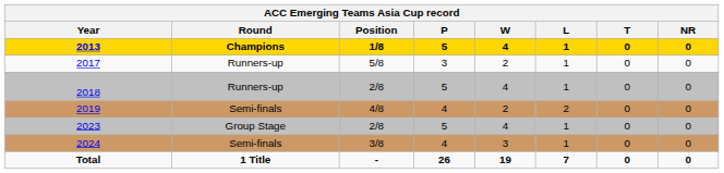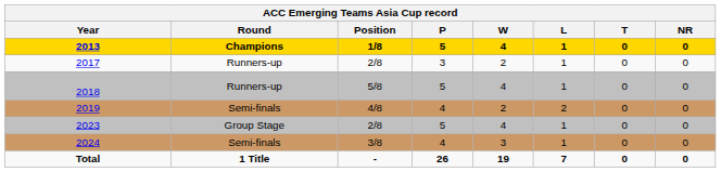2017 | Position: 5/8 -> 2/8
2018 | Position: 2/8 -> 5/8
